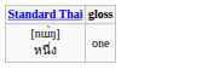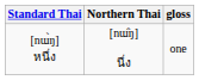+ column: Northern Thai | [nɯ̂ŋ] นึ่ง
